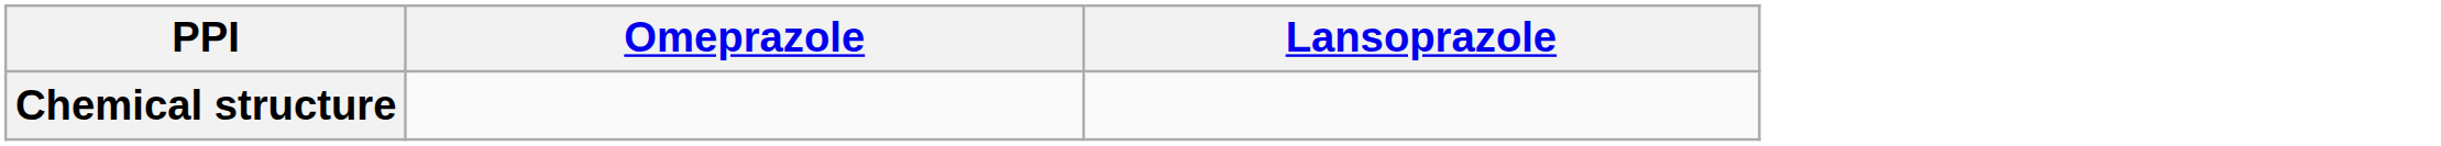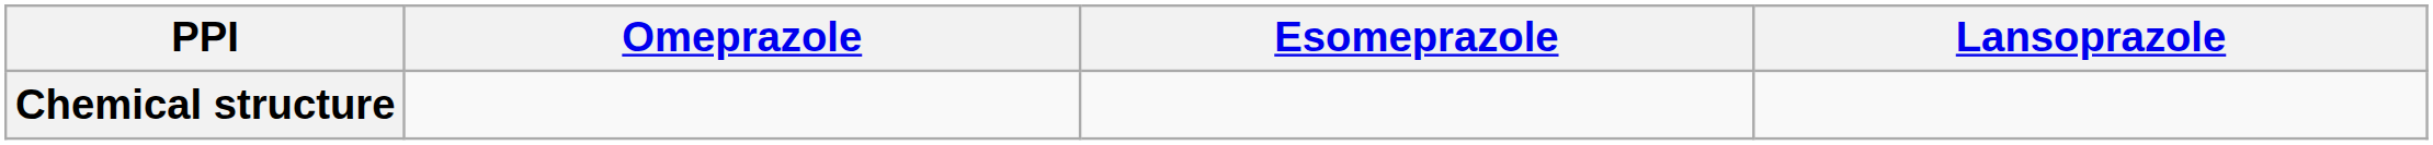+ column: Esomeprazole
